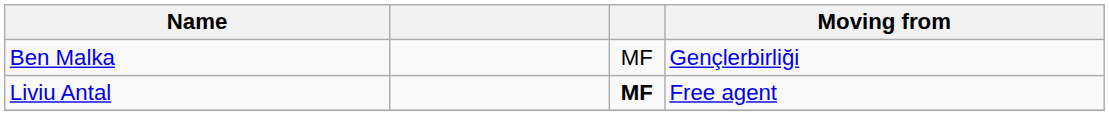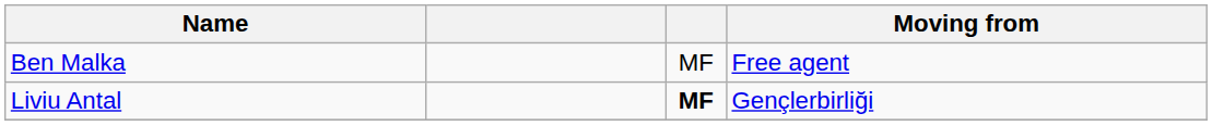Ben Malka | Moving from: Gençlerbirliği -> Free agent
Liviu Antal | Moving from: Free agent -> Gençlerbirliği
